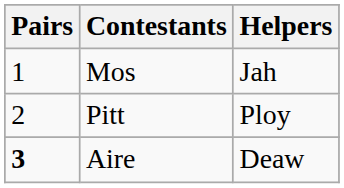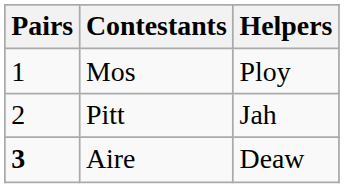Mos | Helpers: Jah -> Ploy
Pitt | Helpers: Ploy -> Jah
